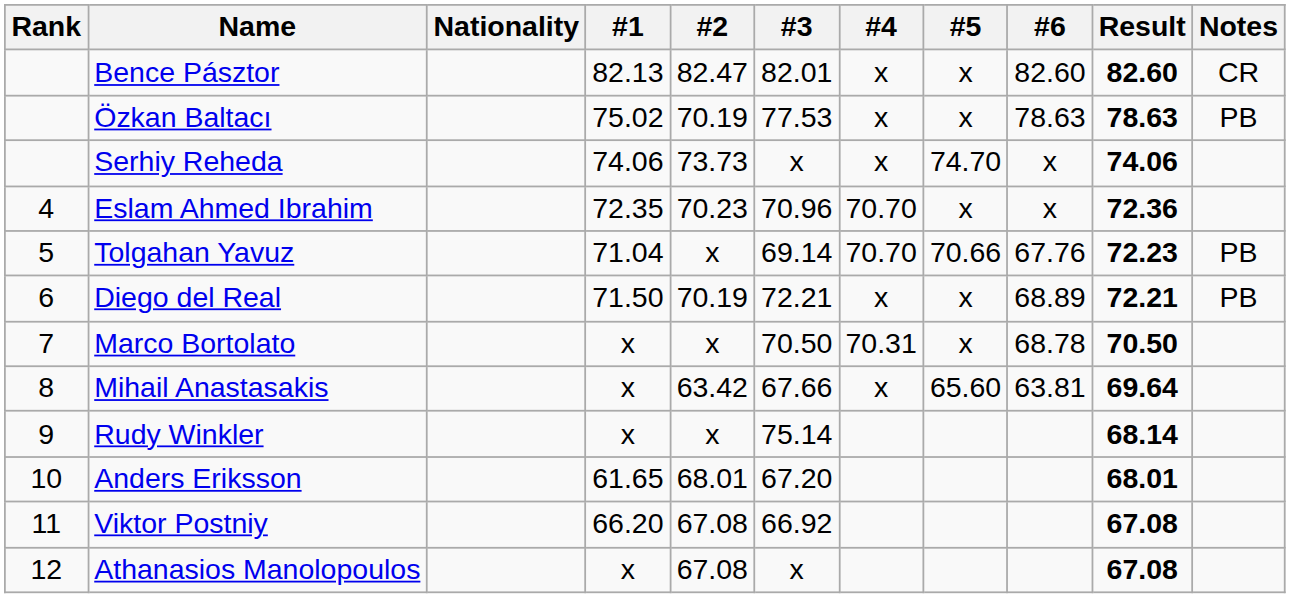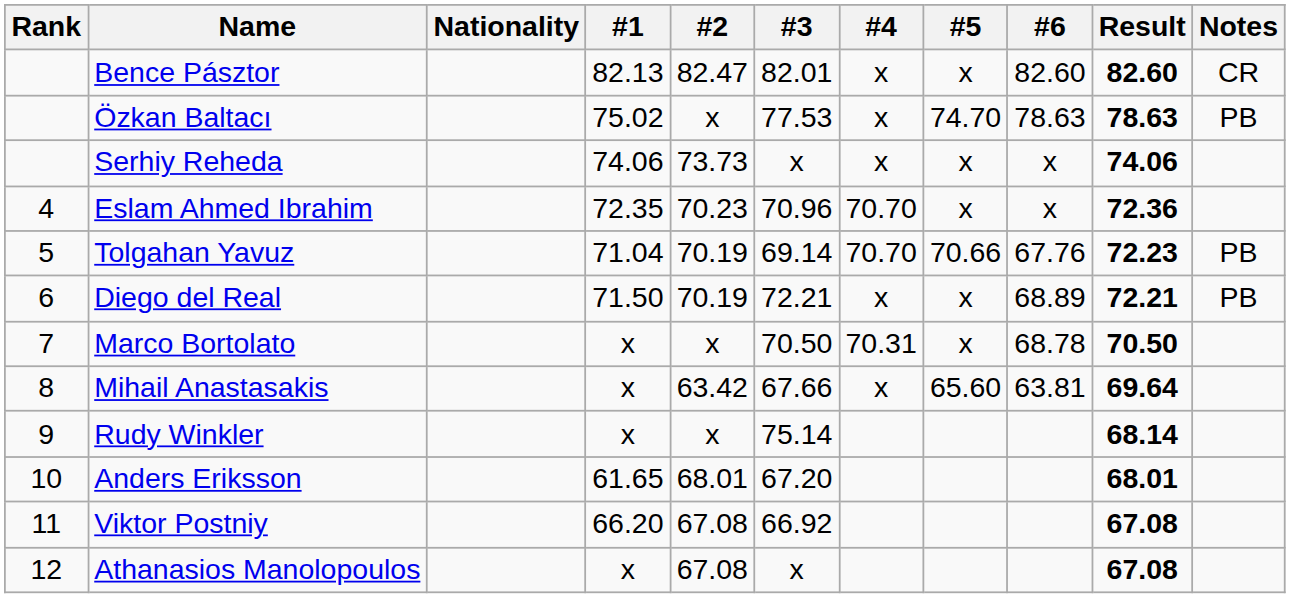Özkan Baltacı | #2: 70.19 -> x
Özkan Baltacı | #5: x -> 74.70
Serhiy Reheda | #5: 74.70 -> x
Tolgahan Yavuz | #2: x -> 70.19
